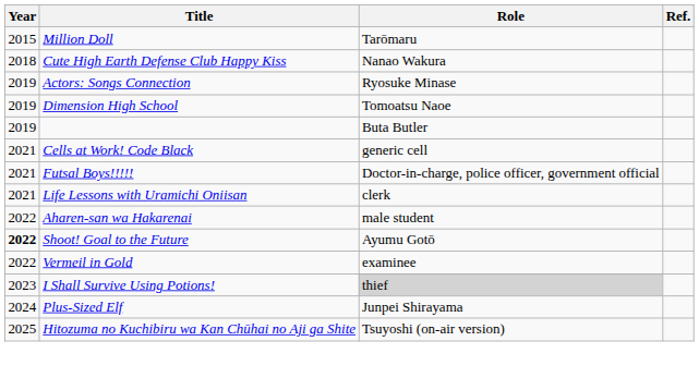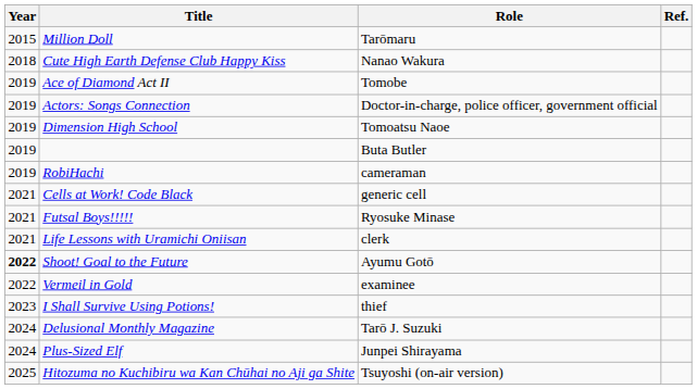+ row: 2019 | Ace of Diamond Act II | Tomobe
Actors: Songs Connection | Role: Ryosuke Minase -> Doctor-in-charge, police officer, government official
+ row: 2019 | RobiHachi | cameraman
Futsal Boys!!!!! | Role: Doctor-in-charge, police officer, government official -> Ryosuke Minase
- row: 2022 | Aharen-san wa Hakarenai | male student
I Shall Survive Using Potions! | Role: lightgrey background -> no background
+ row: 2024 | Delusional Monthly Magazine | Tarō J. Suzuki
